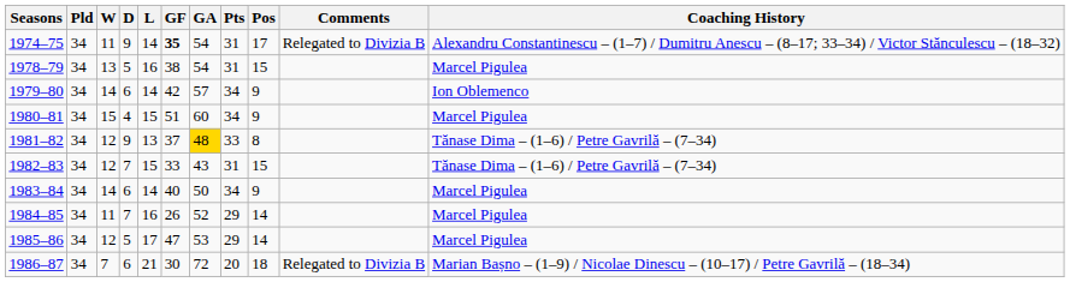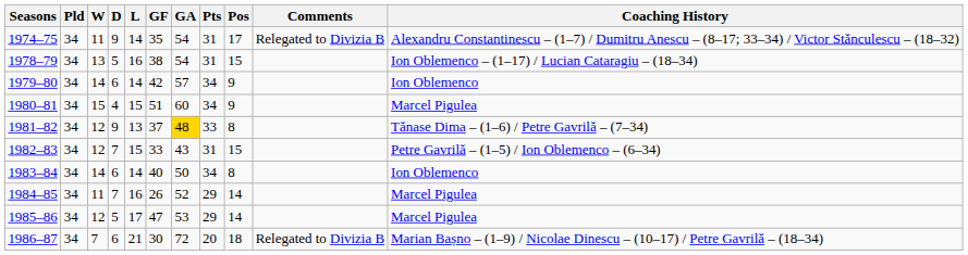1974–75 | GF: bold -> normal
1978–79 | Coaching History: Marcel Pigulea -> Ion Oblemenco – (1–17) / Lucian Cataragiu – (18–34)
1982–83 | Coaching History: Tănase Dima – (1–6) / Petre Gavrilă – (7–34) -> Petre Gavrilă – (1–5) / Ion Oblemenco – (6–34)
1983–84 | Pos: 9 -> 8
1983–84 | Coaching History: Marcel Pigulea -> Ion Oblemenco
